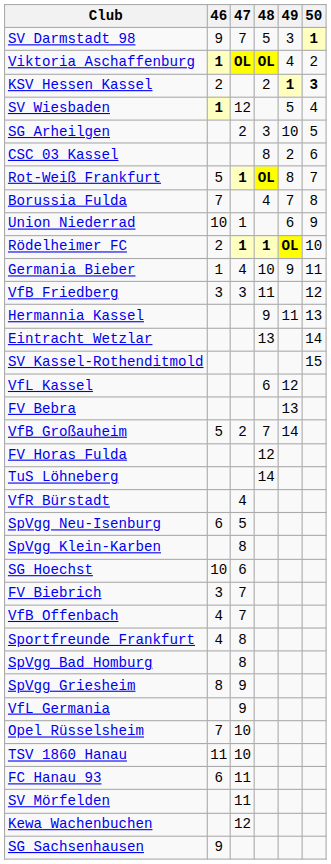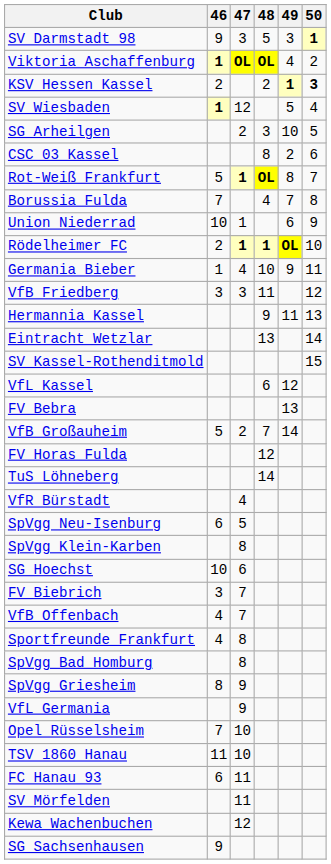SV Darmstadt 98 | 47: 7 -> 3
